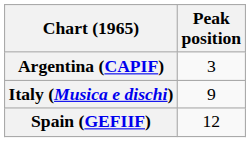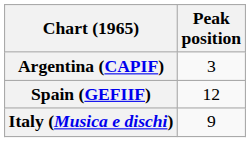rows swapped: Italy (Musica e dischi) <-> Spain (GEFIIF)
